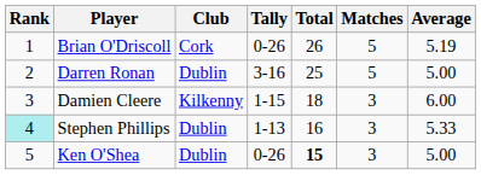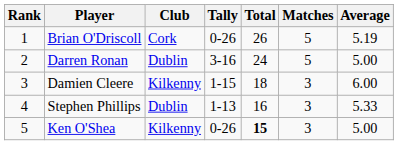Darren Ronan | Total: 25 -> 24
Stephen Phillips | Rank: paleturquoise background -> no background
Ken O'Shea | Club: Dublin -> Kilkenny
